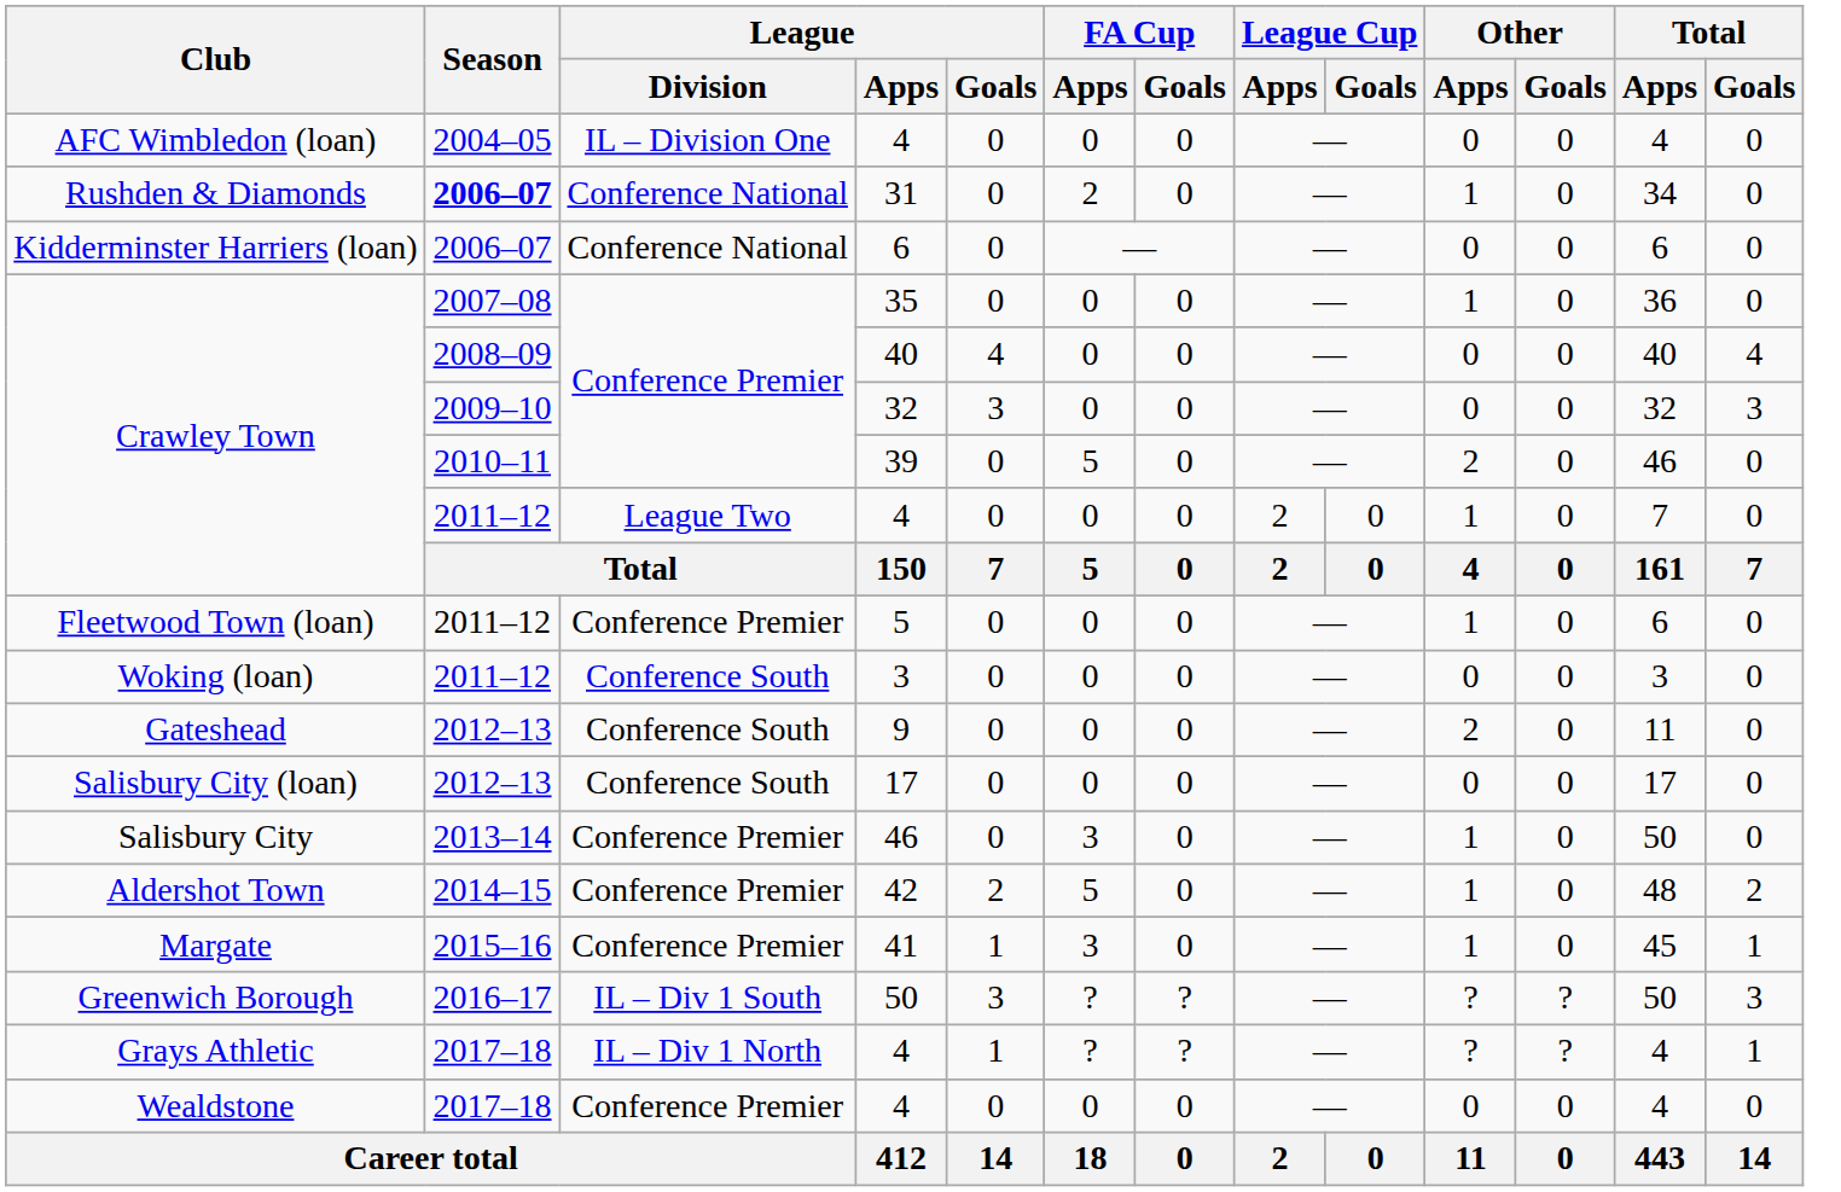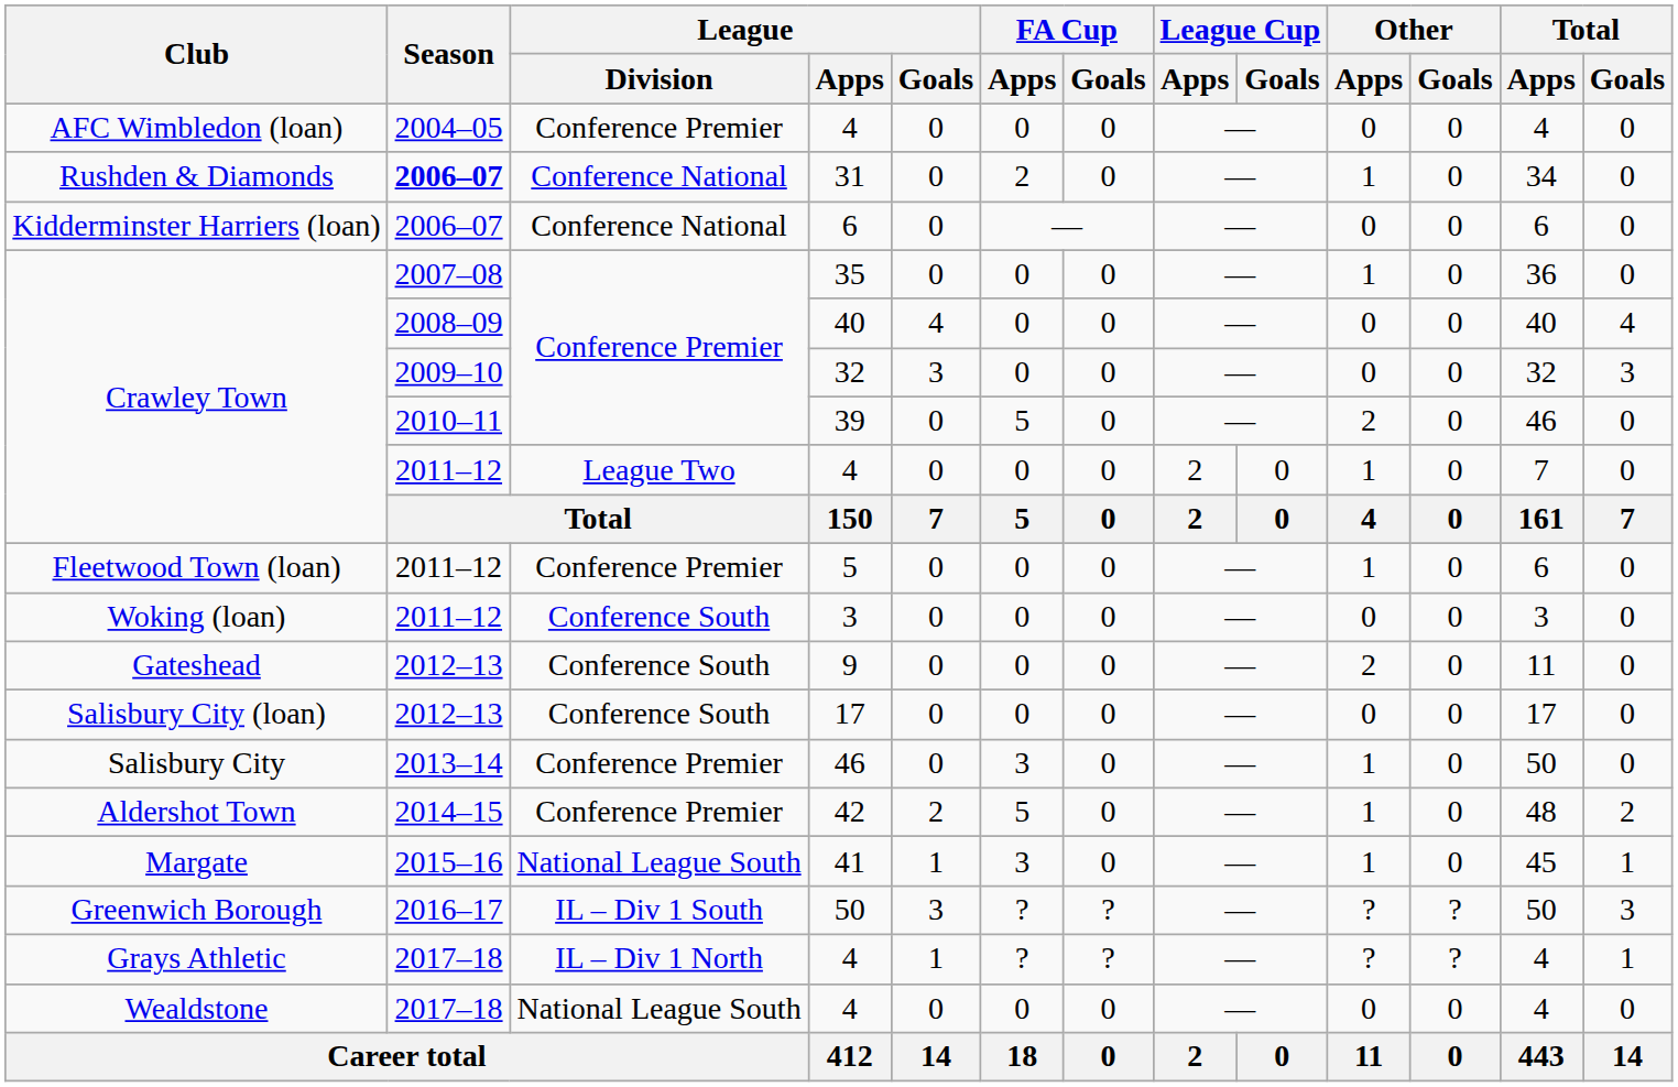AFC Wimbledon (loan) / 4 | League / Division: IL – Division One -> Conference Premier
41 | League / Division: Conference Premier -> National League South
Wealdstone / 4 | League / Division: Conference Premier -> National League South
